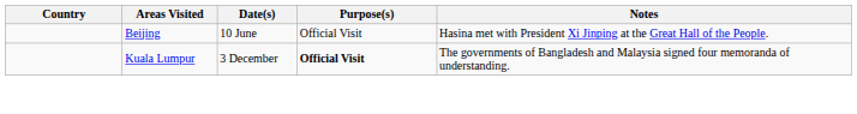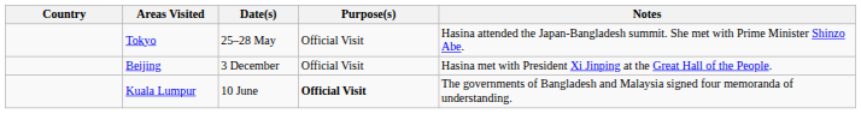+ row: Tokyo | 25–28 May | Official Visit | Hasina attended the Japan-Bangladesh summit. She met with Prime Minister Shinzo Abe.
Beijing | Date(s): 10 June -> 3 December
Kuala Lumpur | Date(s): 3 December -> 10 June
